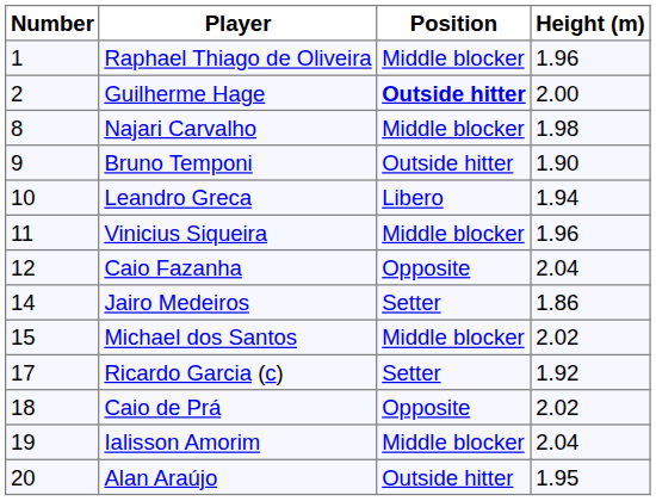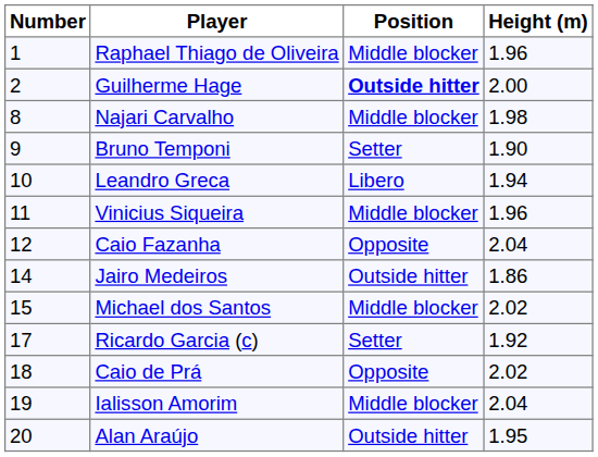Bruno Temponi | Position: Outside hitter -> Setter
Jairo Medeiros | Position: Setter -> Outside hitter
